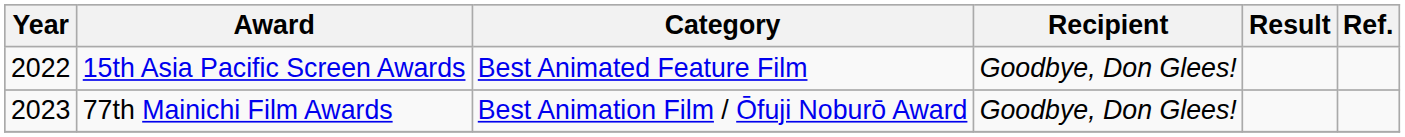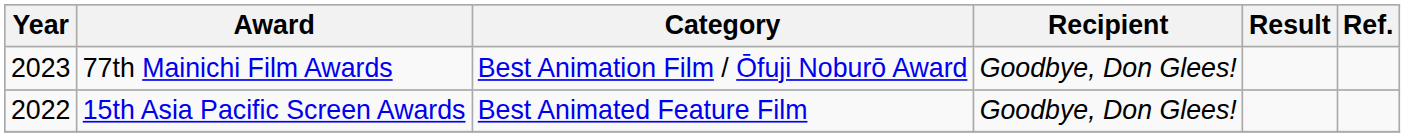rows swapped: 15th Asia Pacific Screen Awards <-> 77th Mainichi Film Awards
